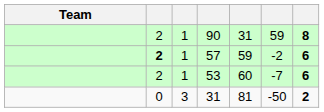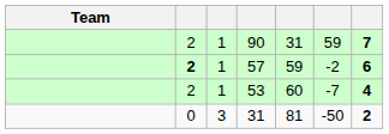90 | column 7: 8 -> 7
53 | column 7: 6 -> 4
